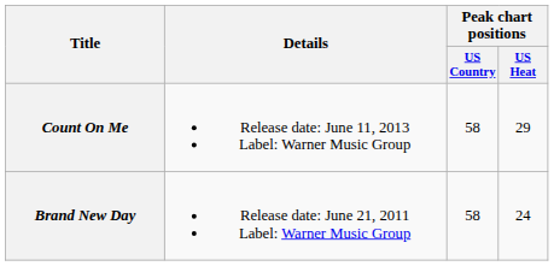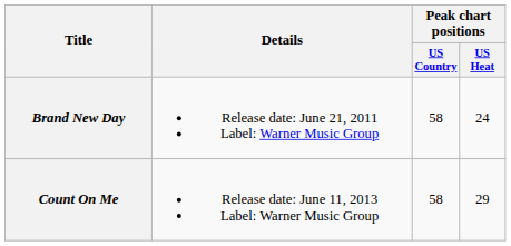rows swapped: Brand New Day <-> Count On Me
